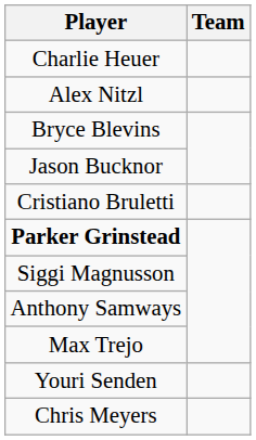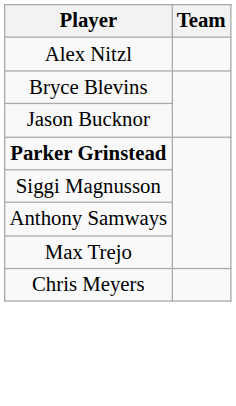- row: Charlie Heuer
- row: Cristiano Bruletti
- row: Youri Senden
